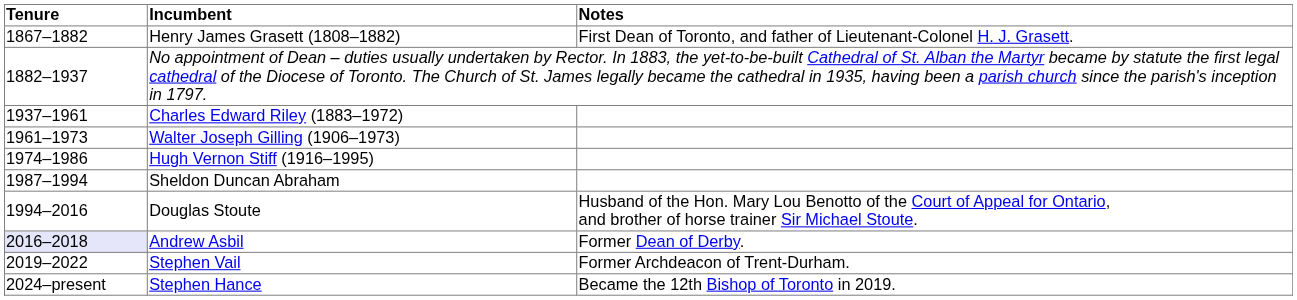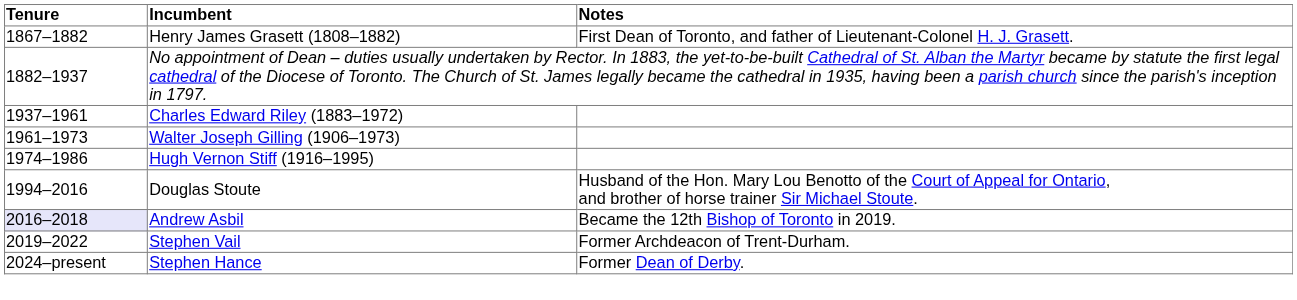- row: 1987–1994 | Sheldon Duncan Abraham
Andrew Asbil | Notes: Former Dean of Derby. -> Became the 12th Bishop of Toronto in 2019.
Stephen Hance | Notes: Became the 12th Bishop of Toronto in 2019. -> Former Dean of Derby.
